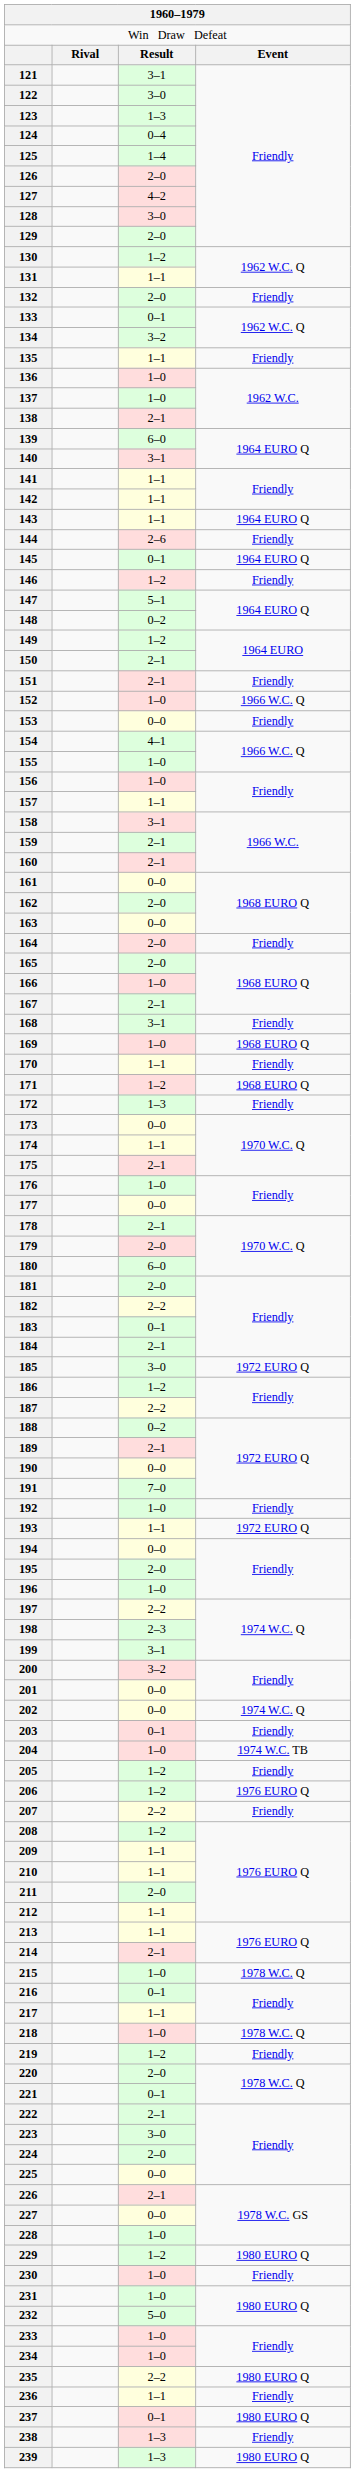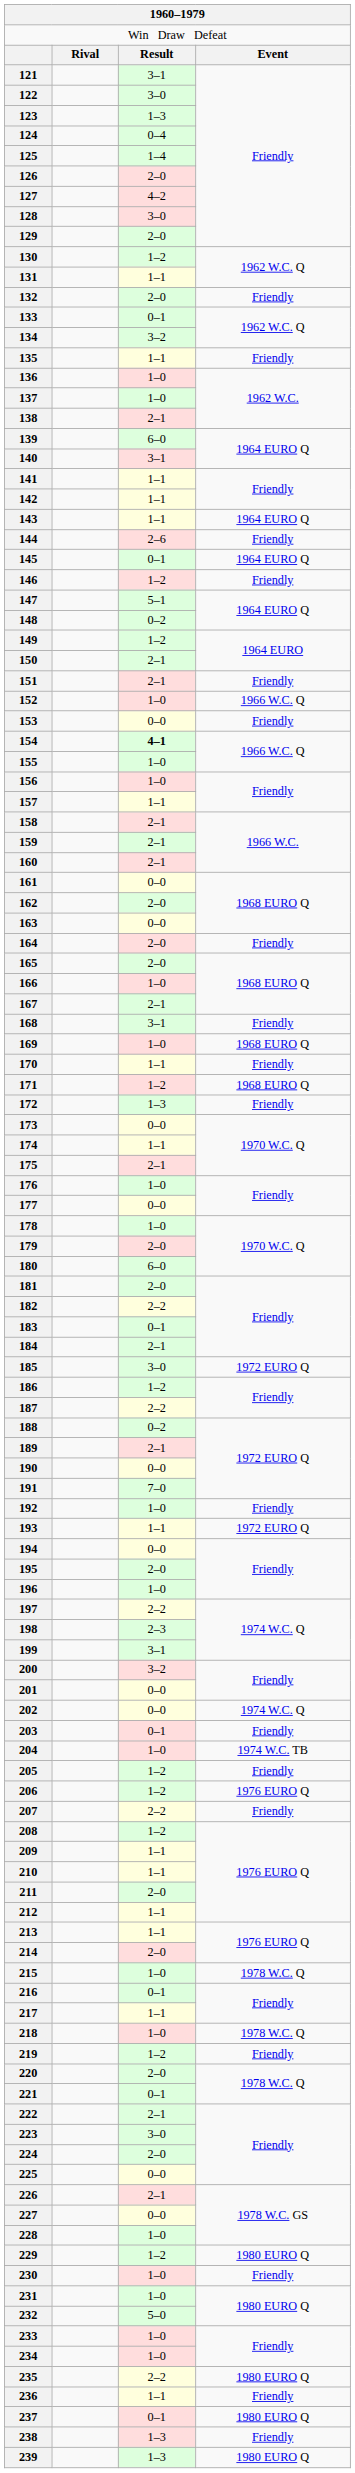154 | column 3: normal -> bold
158 | column 3: 3–1 -> 2–1
178 | column 3: 2–1 -> 1–0
214 | column 3: 2–1 -> 2–0
